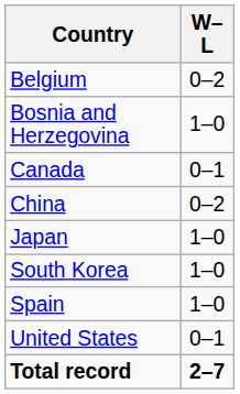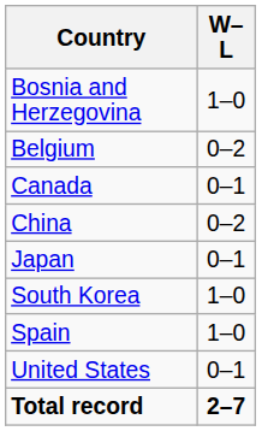rows swapped: Belgium <-> Bosnia and Herzegovina
Japan | W–L: 1–0 -> 0–1
